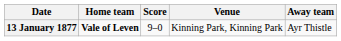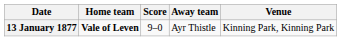columns swapped: Away team <-> Venue
